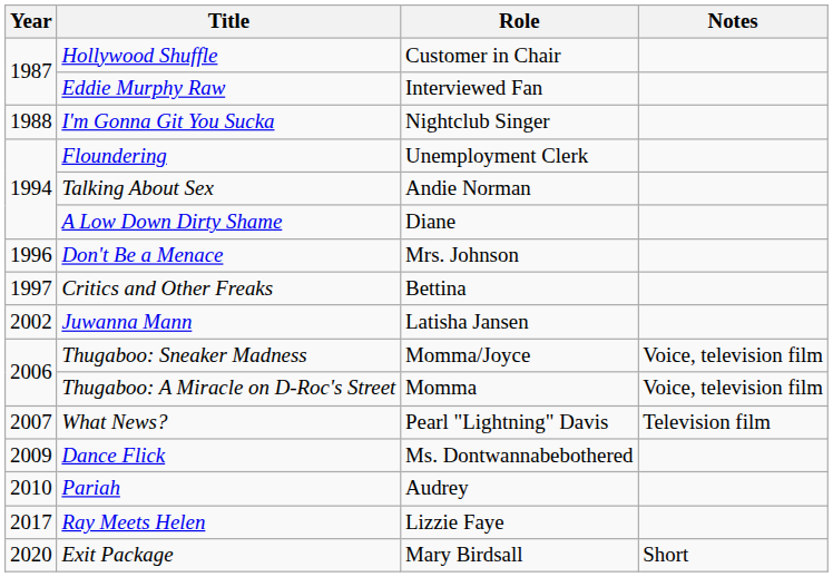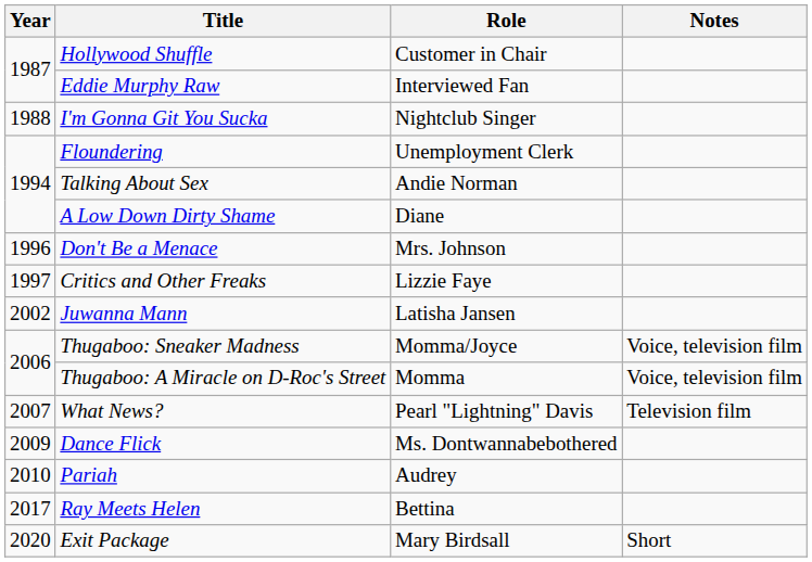Critics and Other Freaks | Role: Bettina -> Lizzie Faye
Ray Meets Helen | Role: Lizzie Faye -> Bettina
